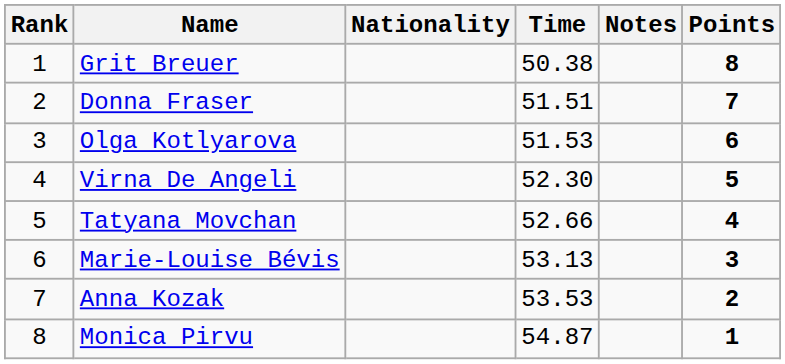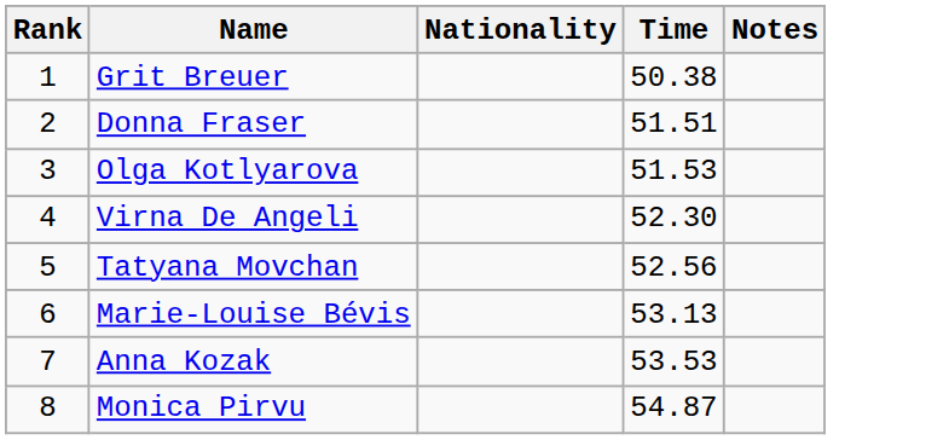- column: Points | 8 | 7 | 6 | 5 | 4 | 3 | 2 | 1
Tatyana Movchan | Time: 52.66 -> 52.56
